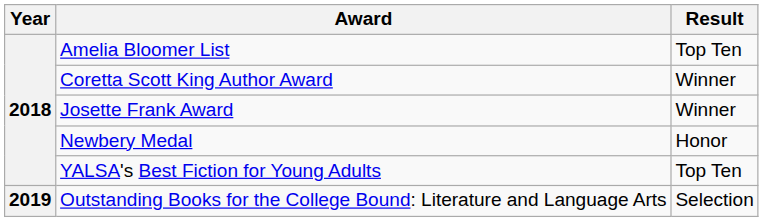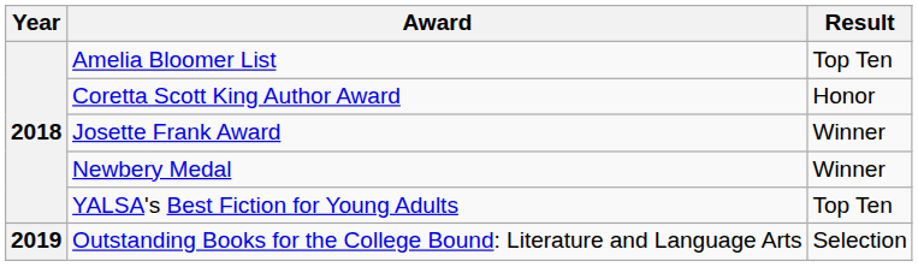Coretta Scott King Author Award | Result: Winner -> Honor
Newbery Medal | Result: Honor -> Winner
